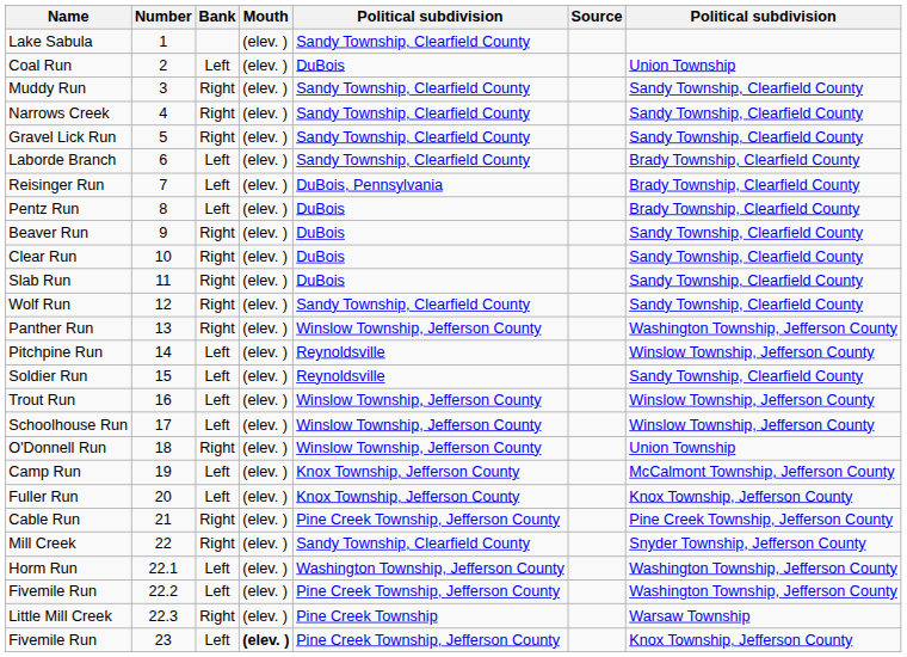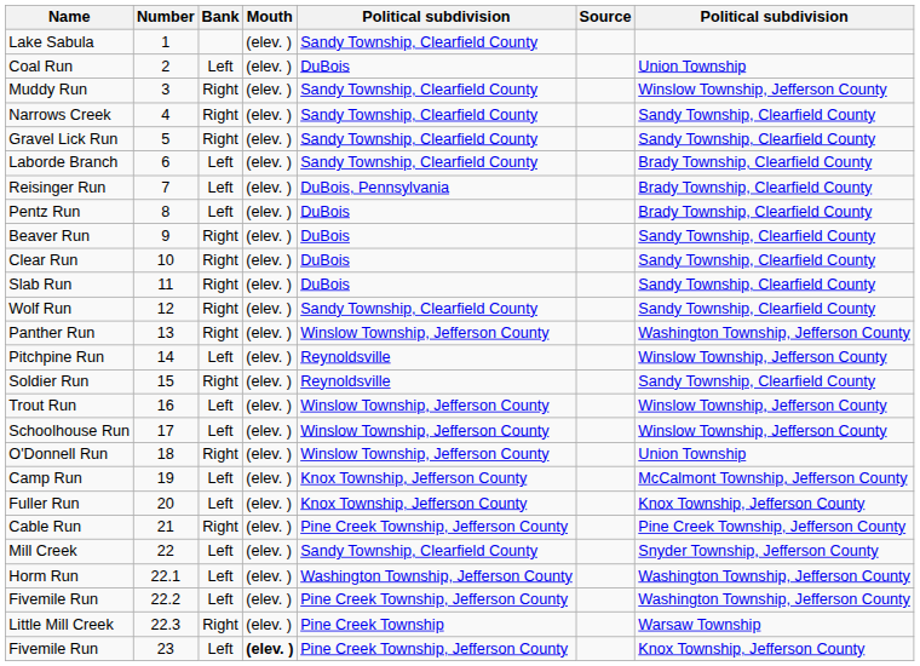Muddy Run | column 7: Sandy Township, Clearfield County -> Winslow Township, Jefferson County
Soldier Run | Bank: Left -> Right
Mill Creek | Bank: Right -> Left
